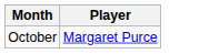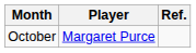+ column: Ref.
